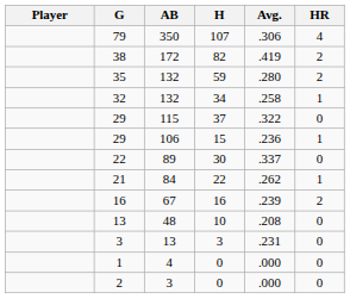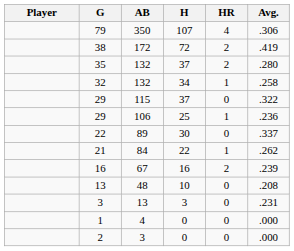columns swapped: Avg. <-> HR
38 | H: 82 -> 72
35 | H: 59 -> 37
29 / 106 | H: 15 -> 25
